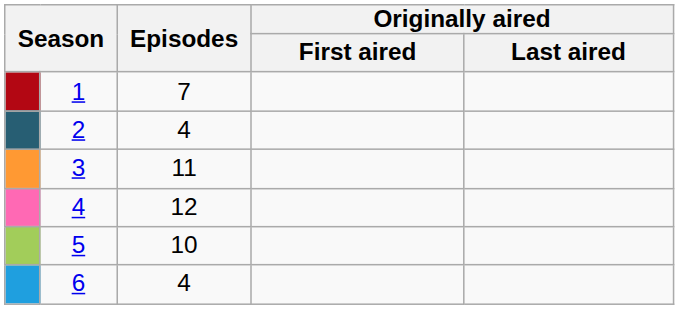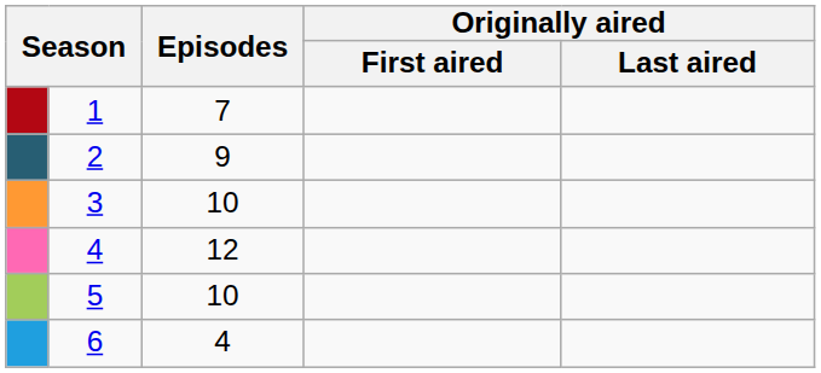2 | Episodes: 4 -> 9
3 | Episodes: 11 -> 10
